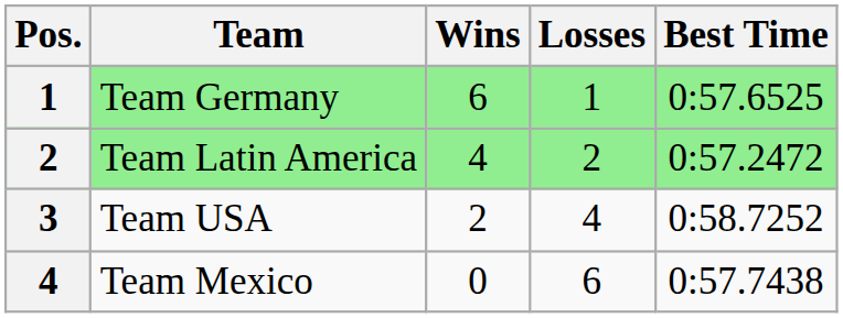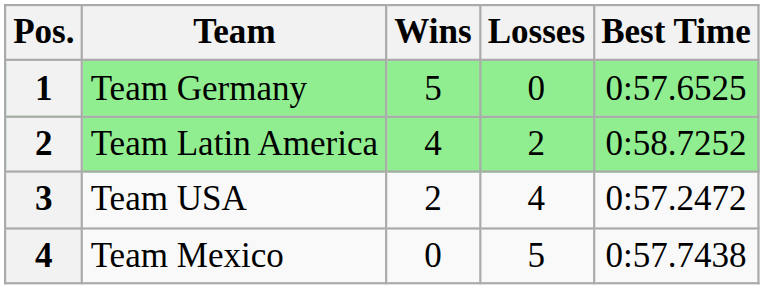Team Germany | Wins: 6 -> 5
Team Germany | Losses: 1 -> 0
Team Latin America | Best Time: 0:57.2472 -> 0:58.7252
Team USA | Best Time: 0:58.7252 -> 0:57.2472
Team Mexico | Losses: 6 -> 5
